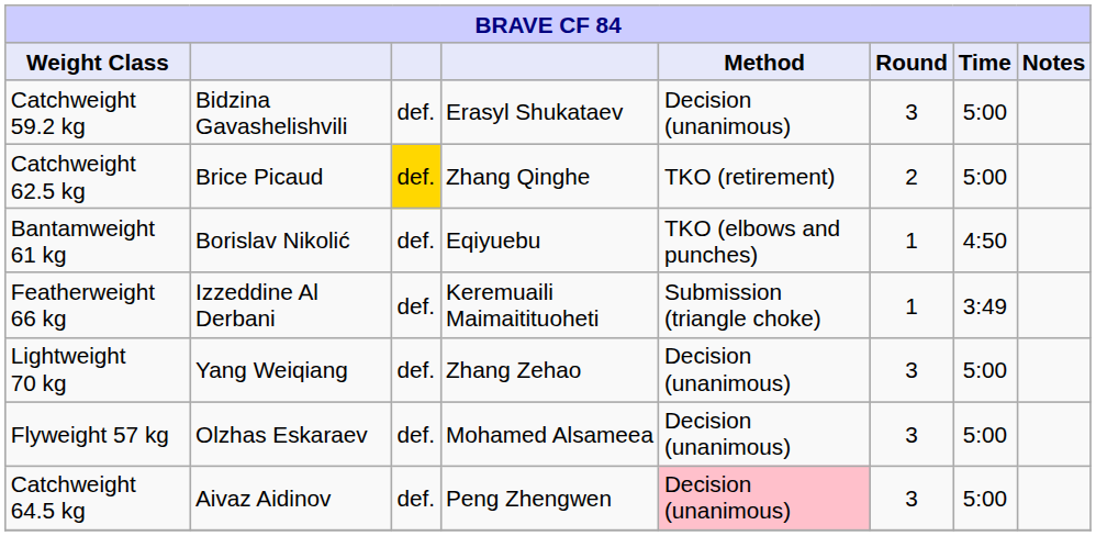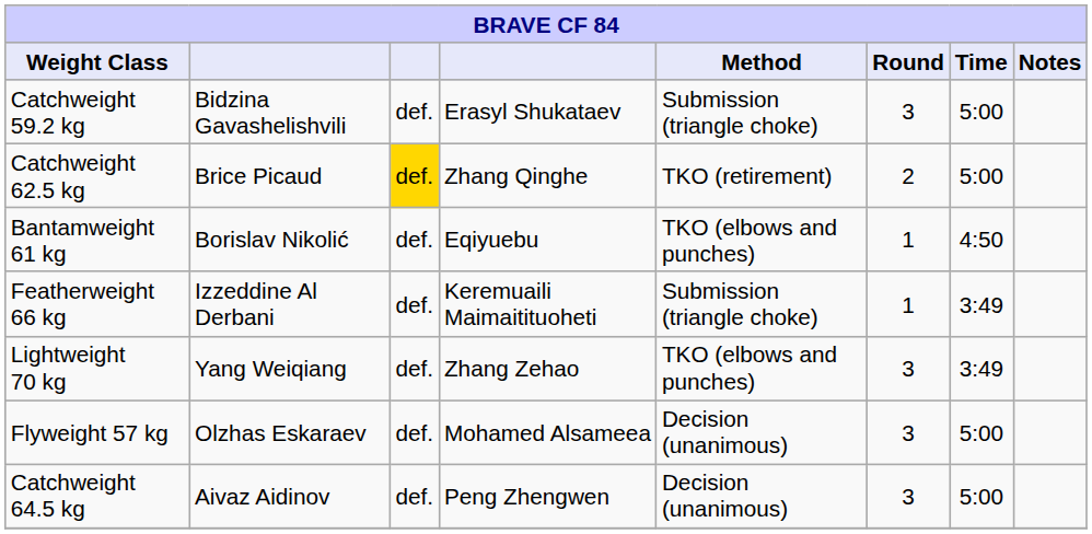Catchweight 59.2 kg | Method: Decision (unanimous) -> Submission (triangle choke)
Lightweight 70 kg | Method: Decision (unanimous) -> TKO (elbows and punches)
Lightweight 70 kg | Time: 5:00 -> 3:49
Catchweight 64.5 kg | Method: pink background -> no background
